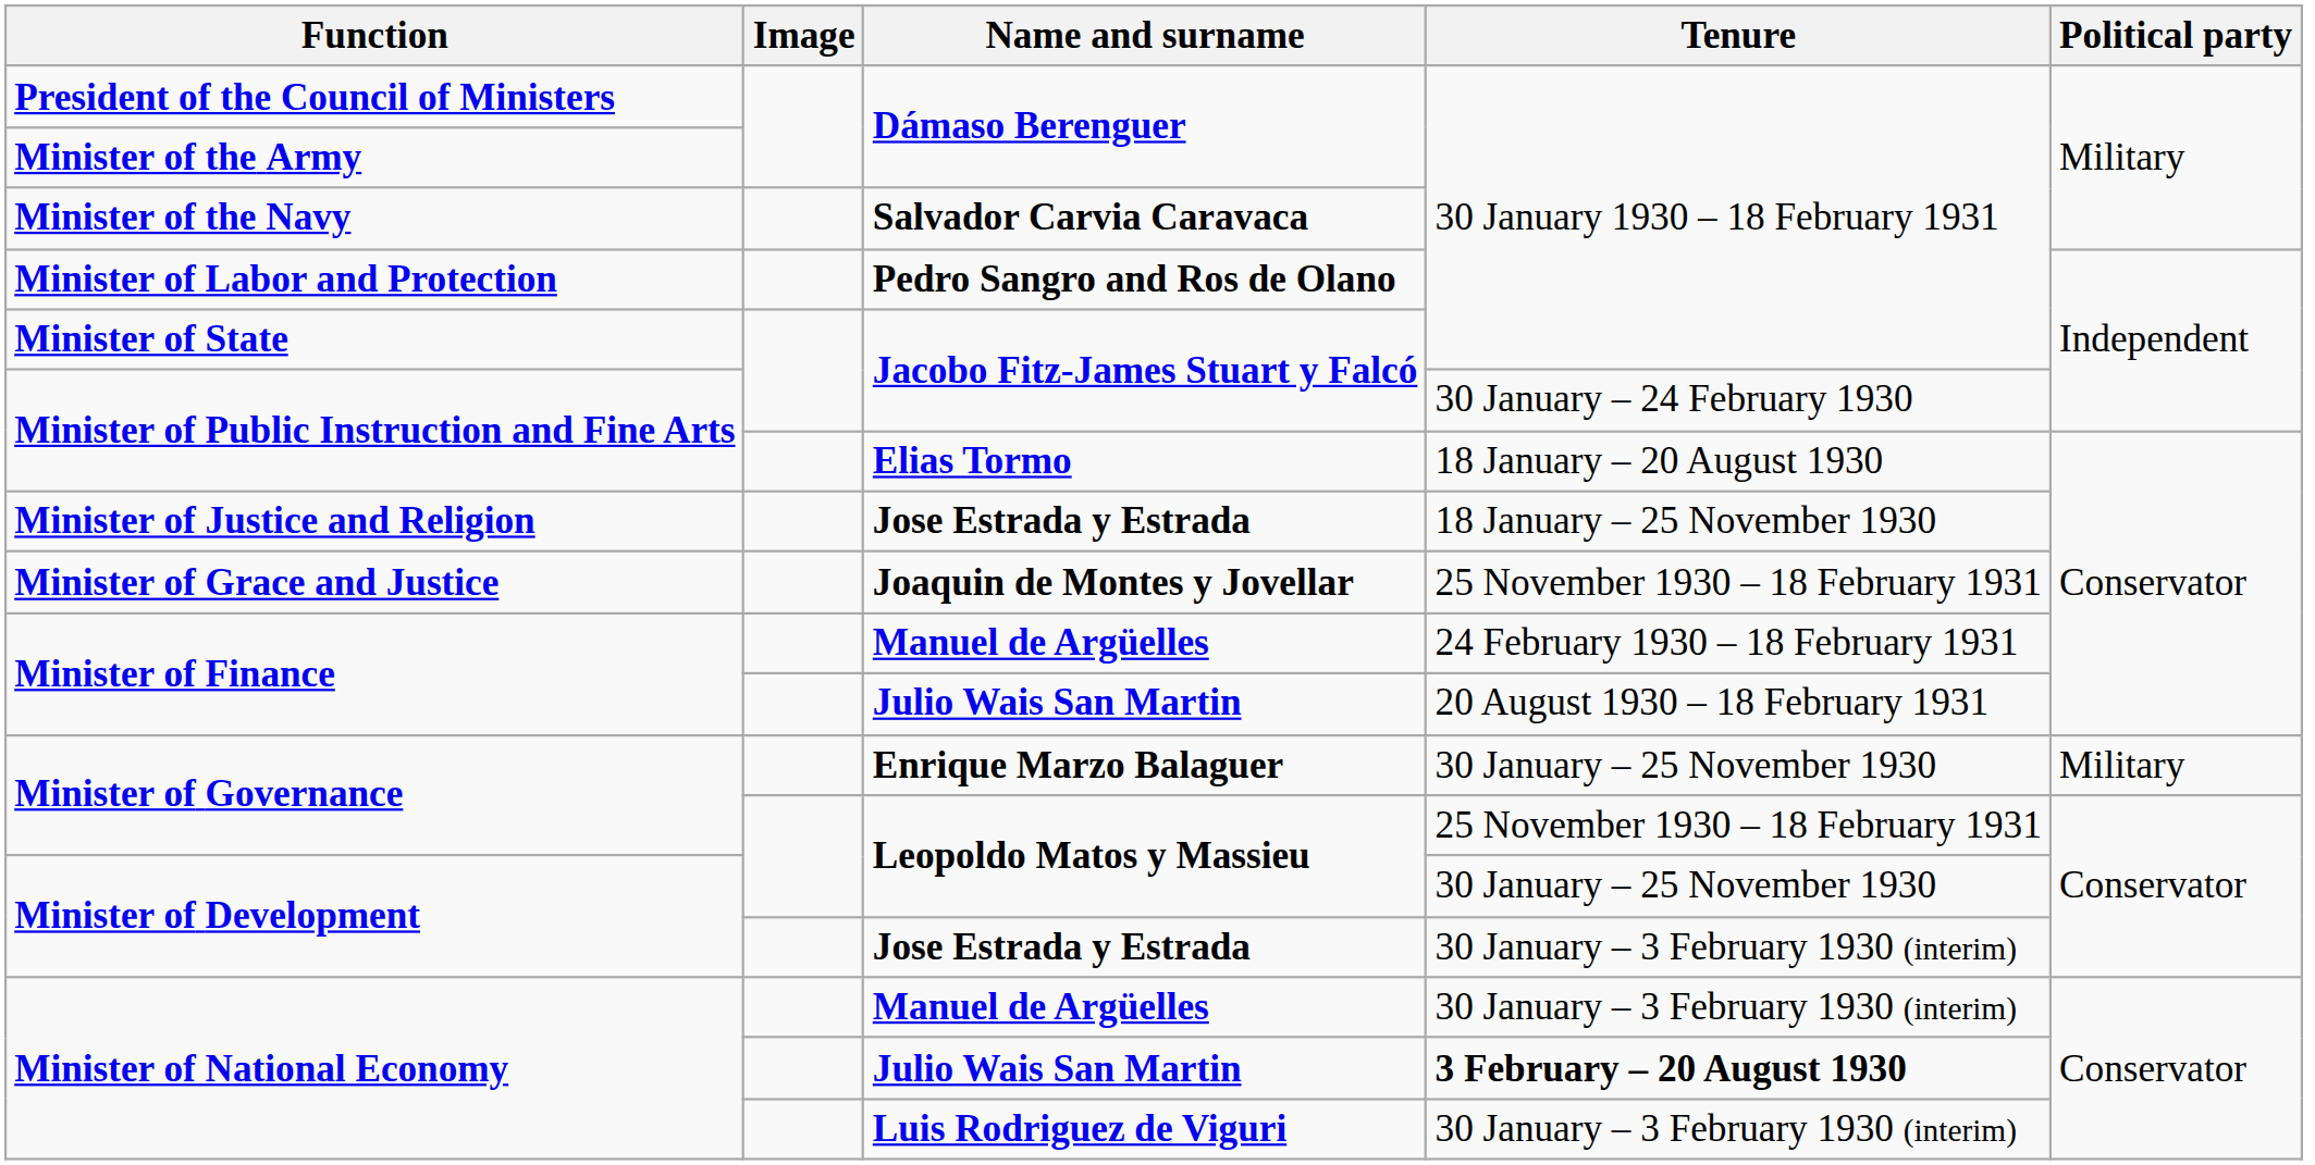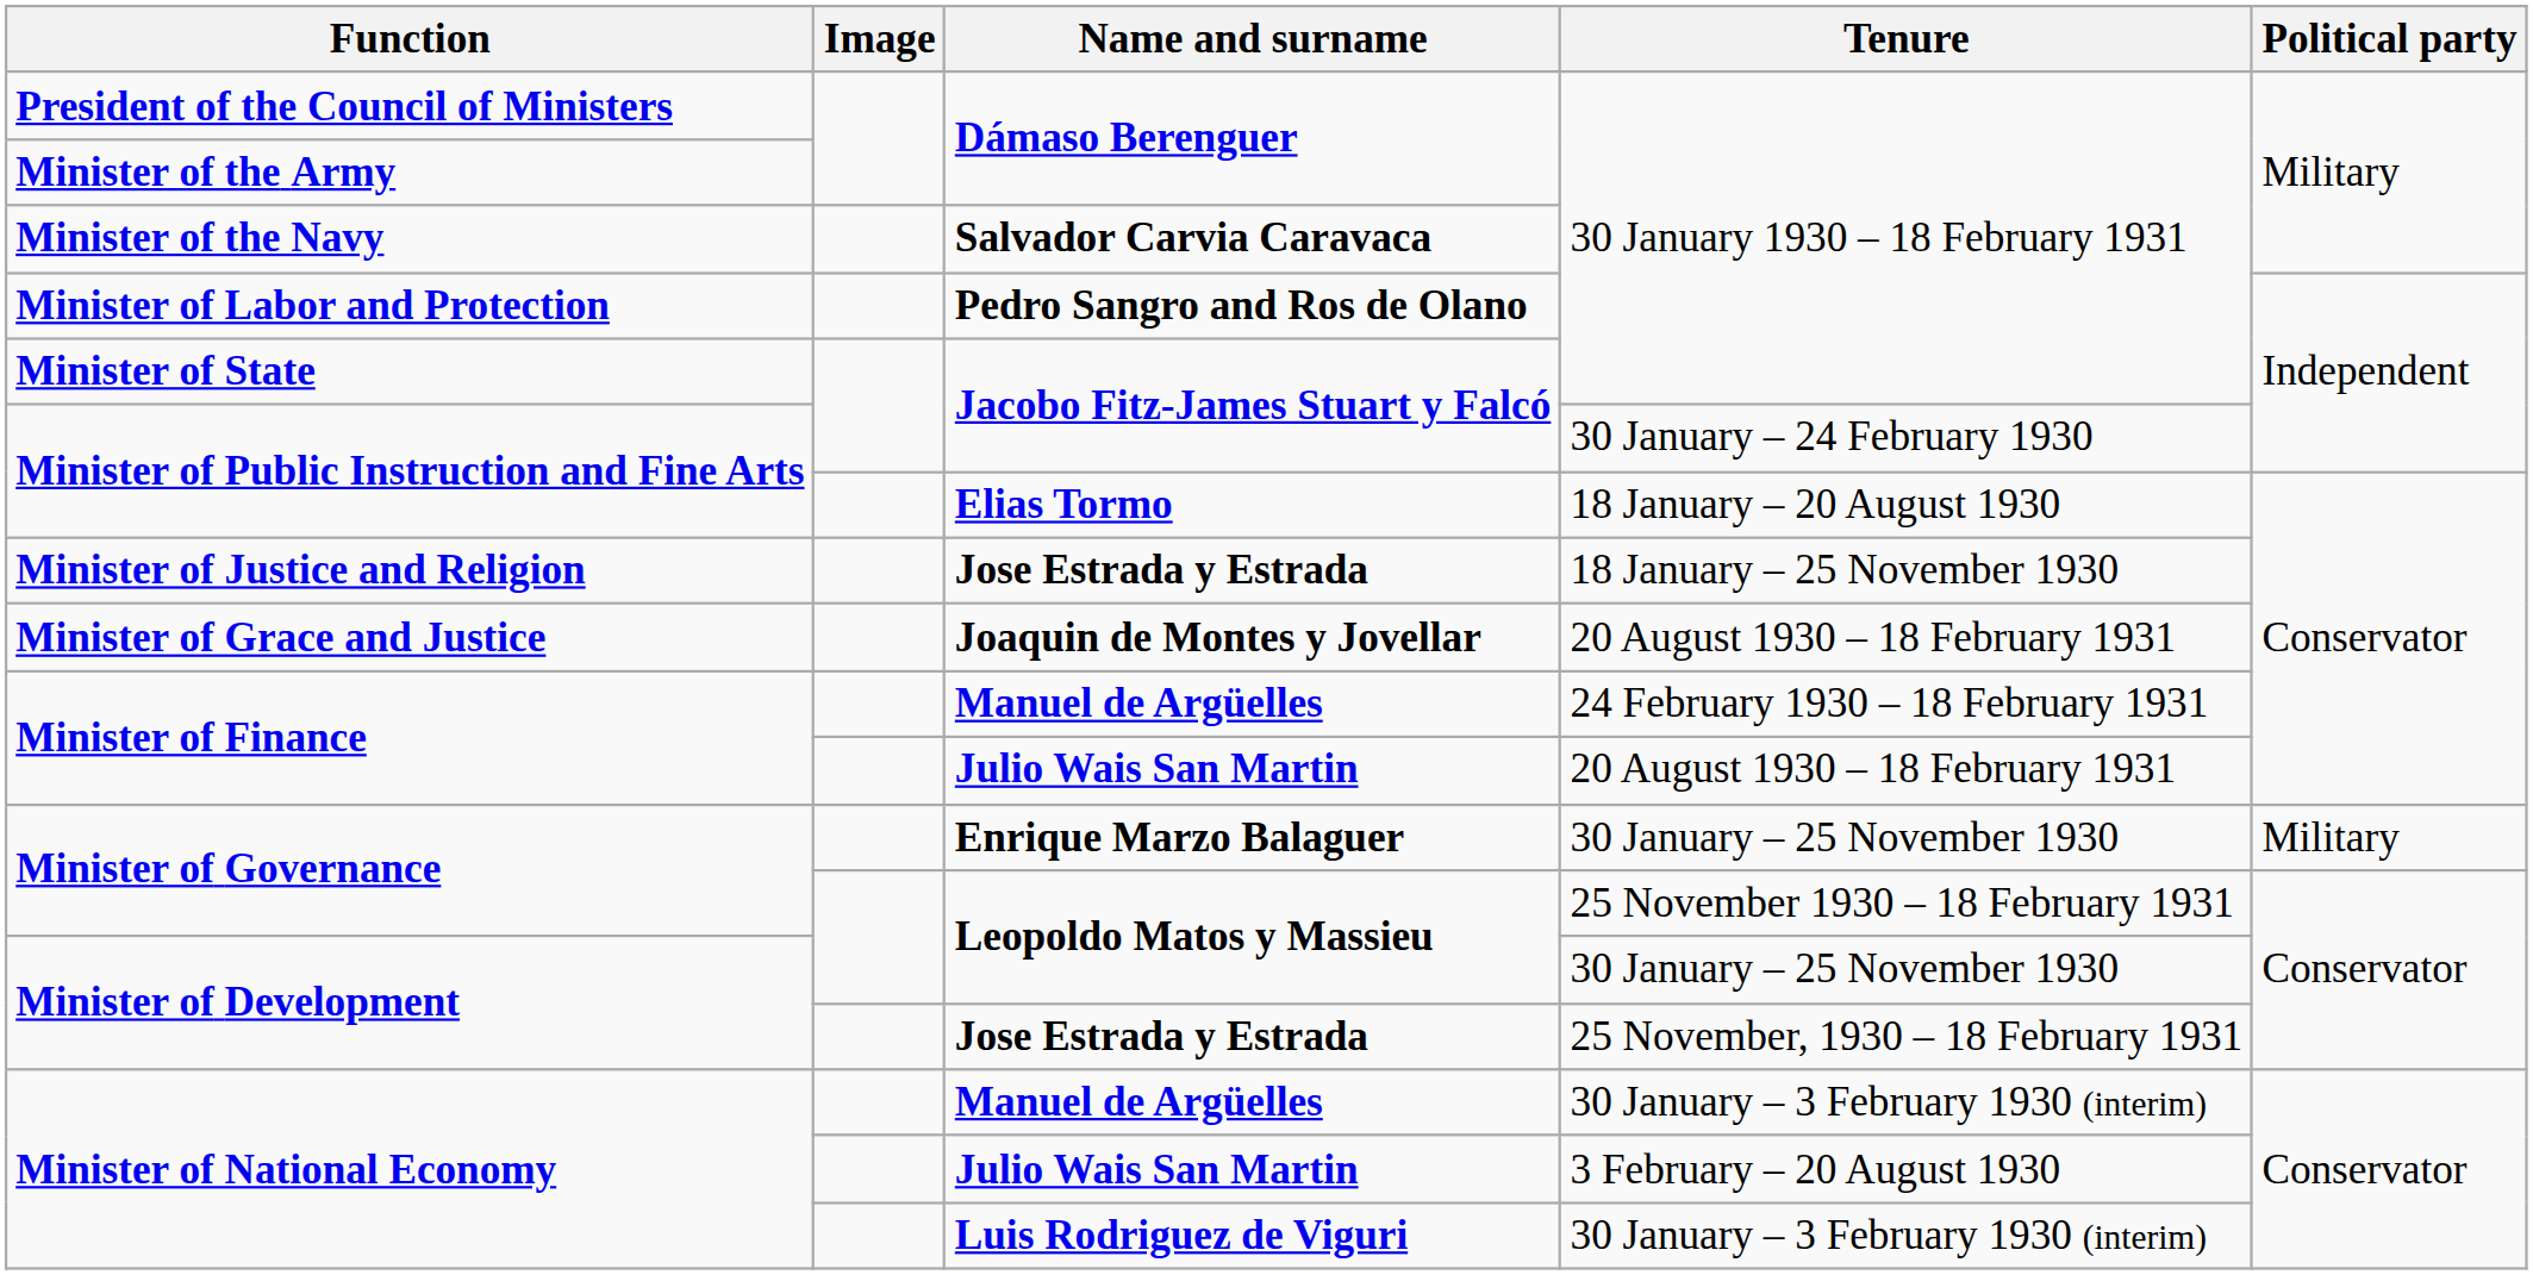Minister of Grace and Justice | Tenure: 25 November 1930 – 18 February 1931 -> 20 August 1930 – 18 February 1931
Minister of Development / Jose Estrada y Estrada | Tenure: 30 January – 3 February 1930 (interim) -> 25 November, 1930 – 18 February 1931
Minister of National Economy / Julio Wais San Martin | Tenure: bold -> normal
